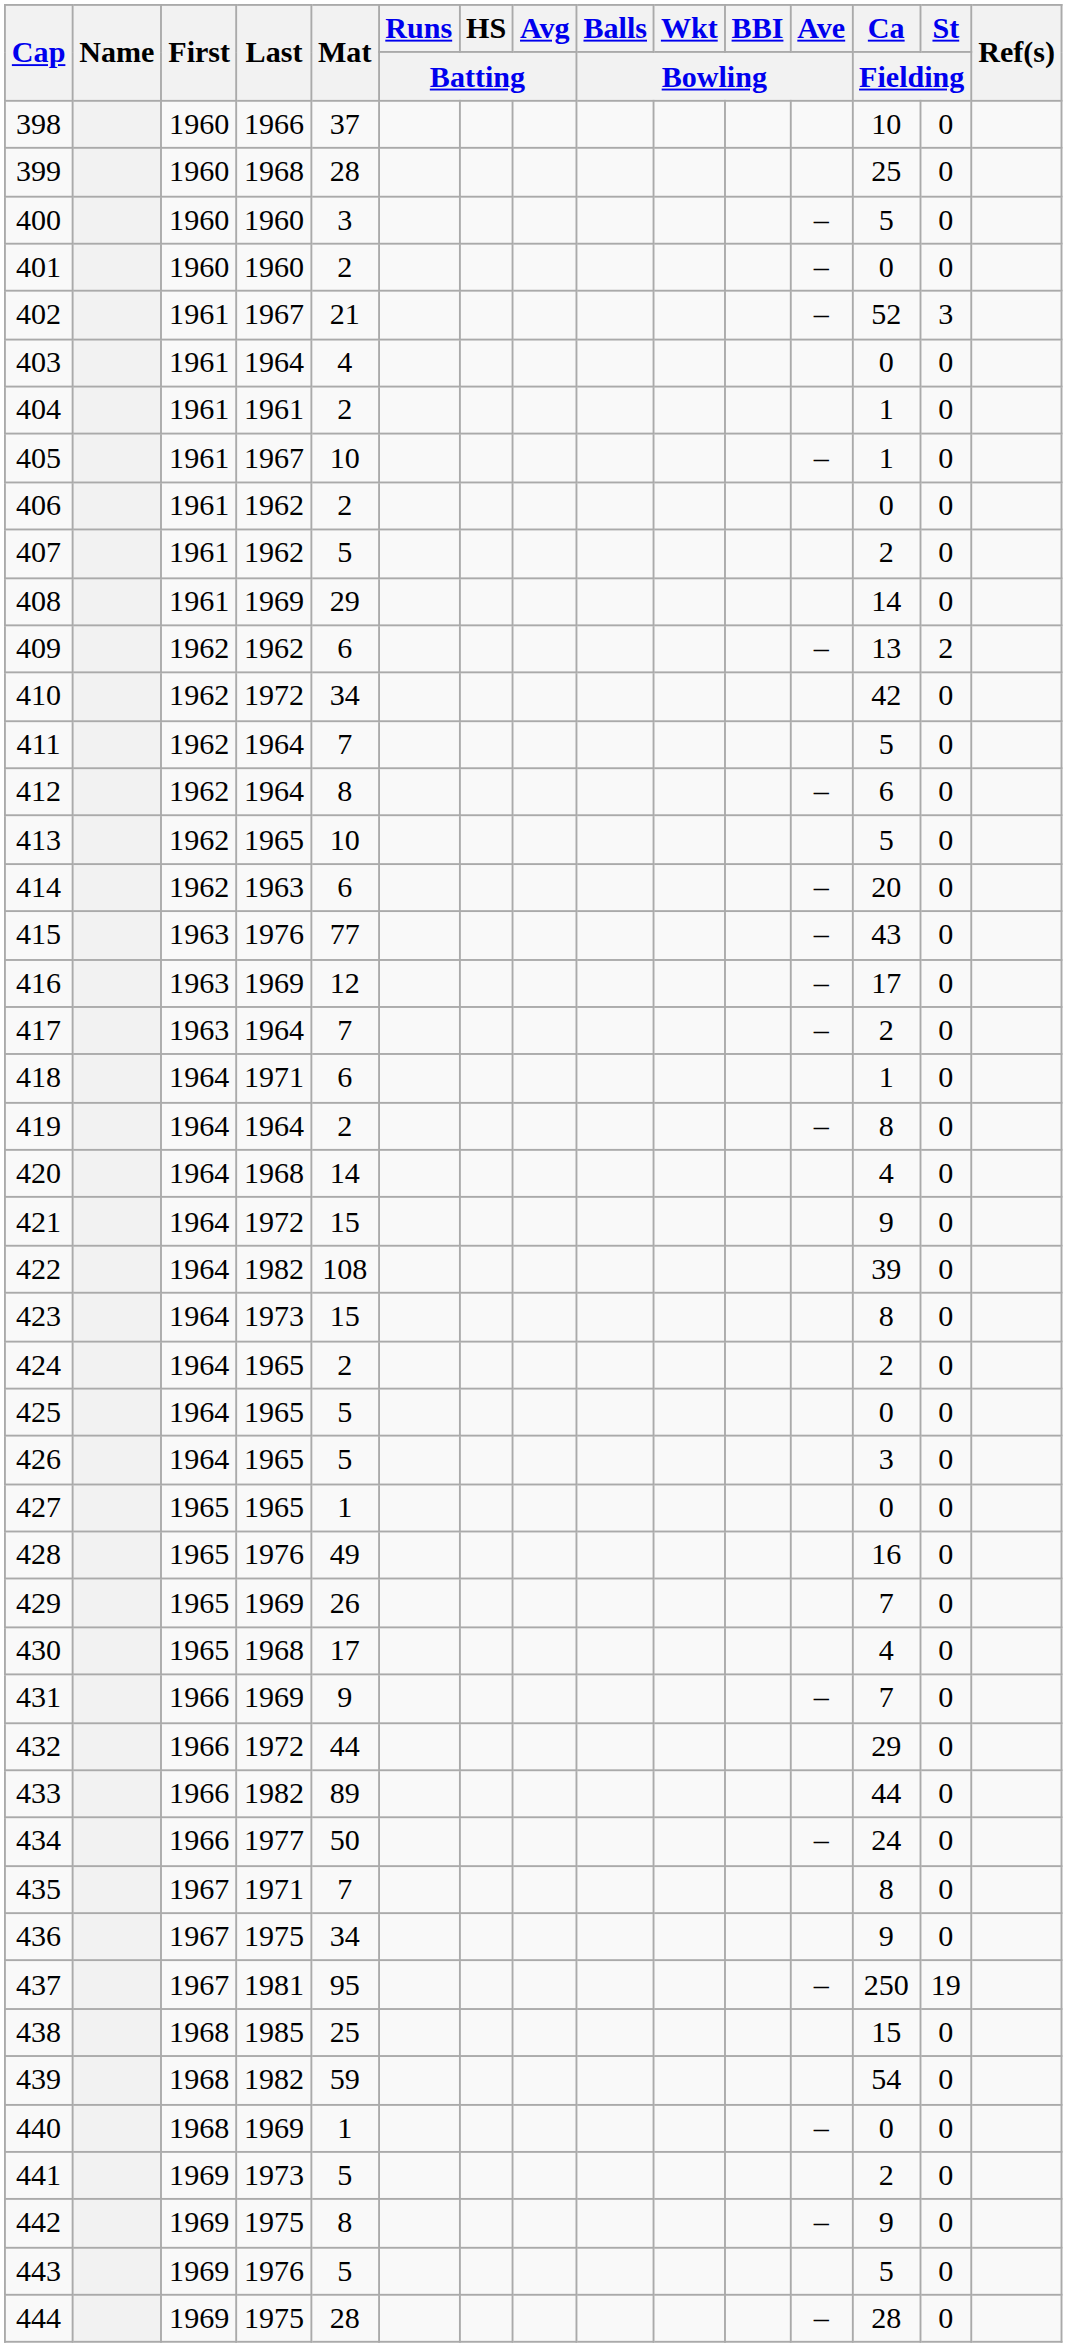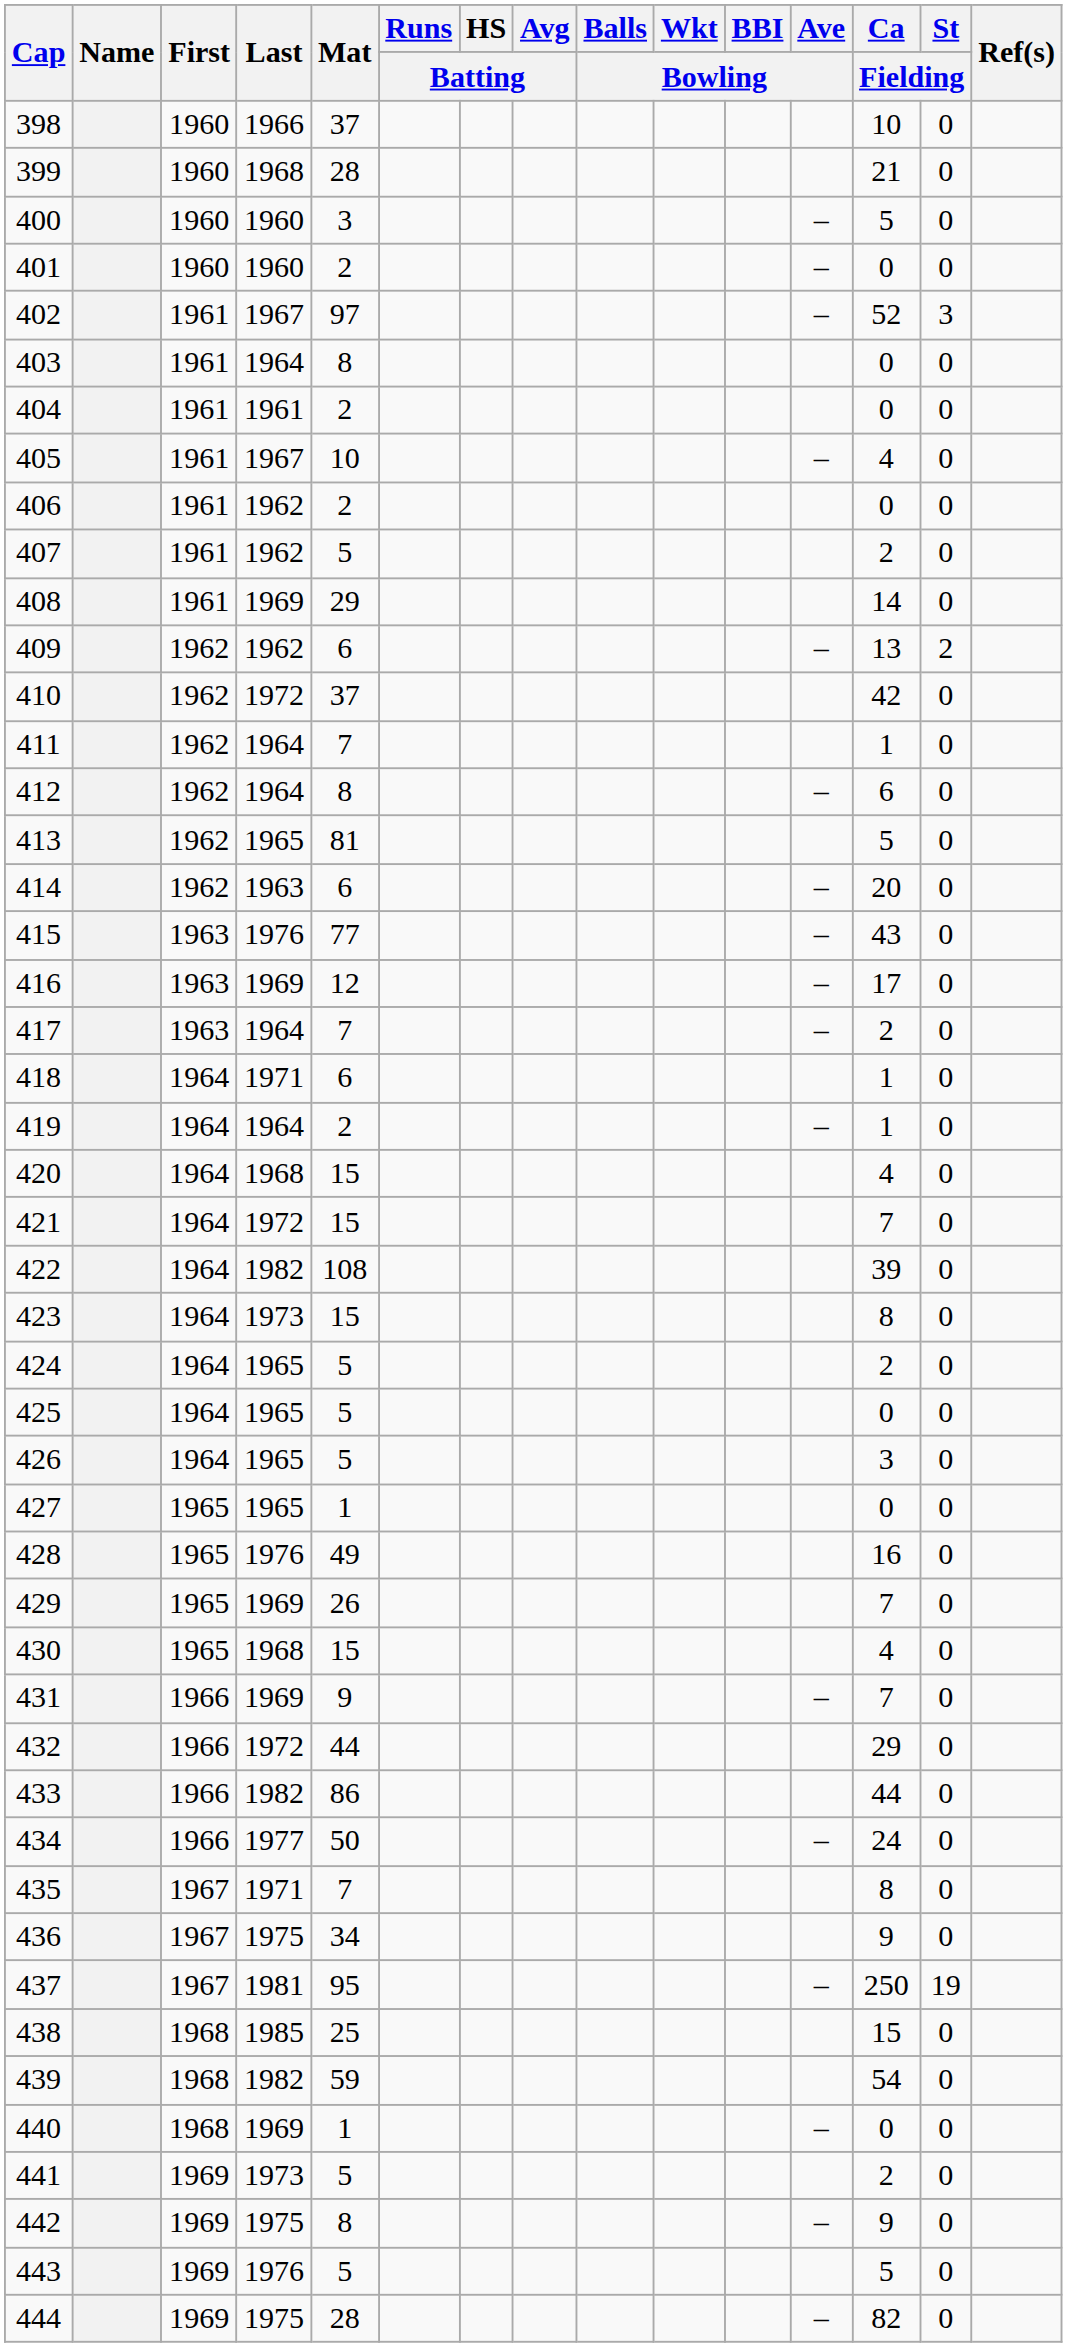399 | Ca / Fielding: 25 -> 21
402 | Mat: 21 -> 97
403 | Mat: 4 -> 8
404 | Ca / Fielding: 1 -> 0
405 | Ca / Fielding: 1 -> 4
410 | Mat: 34 -> 37
411 | Ca / Fielding: 5 -> 1
413 | Mat: 10 -> 81
419 | Ca / Fielding: 8 -> 1
420 | Mat: 14 -> 15
421 | Ca / Fielding: 9 -> 7
424 | Mat: 2 -> 5
430 | Mat: 17 -> 15
433 | Mat: 89 -> 86
444 | Ca / Fielding: 28 -> 82
